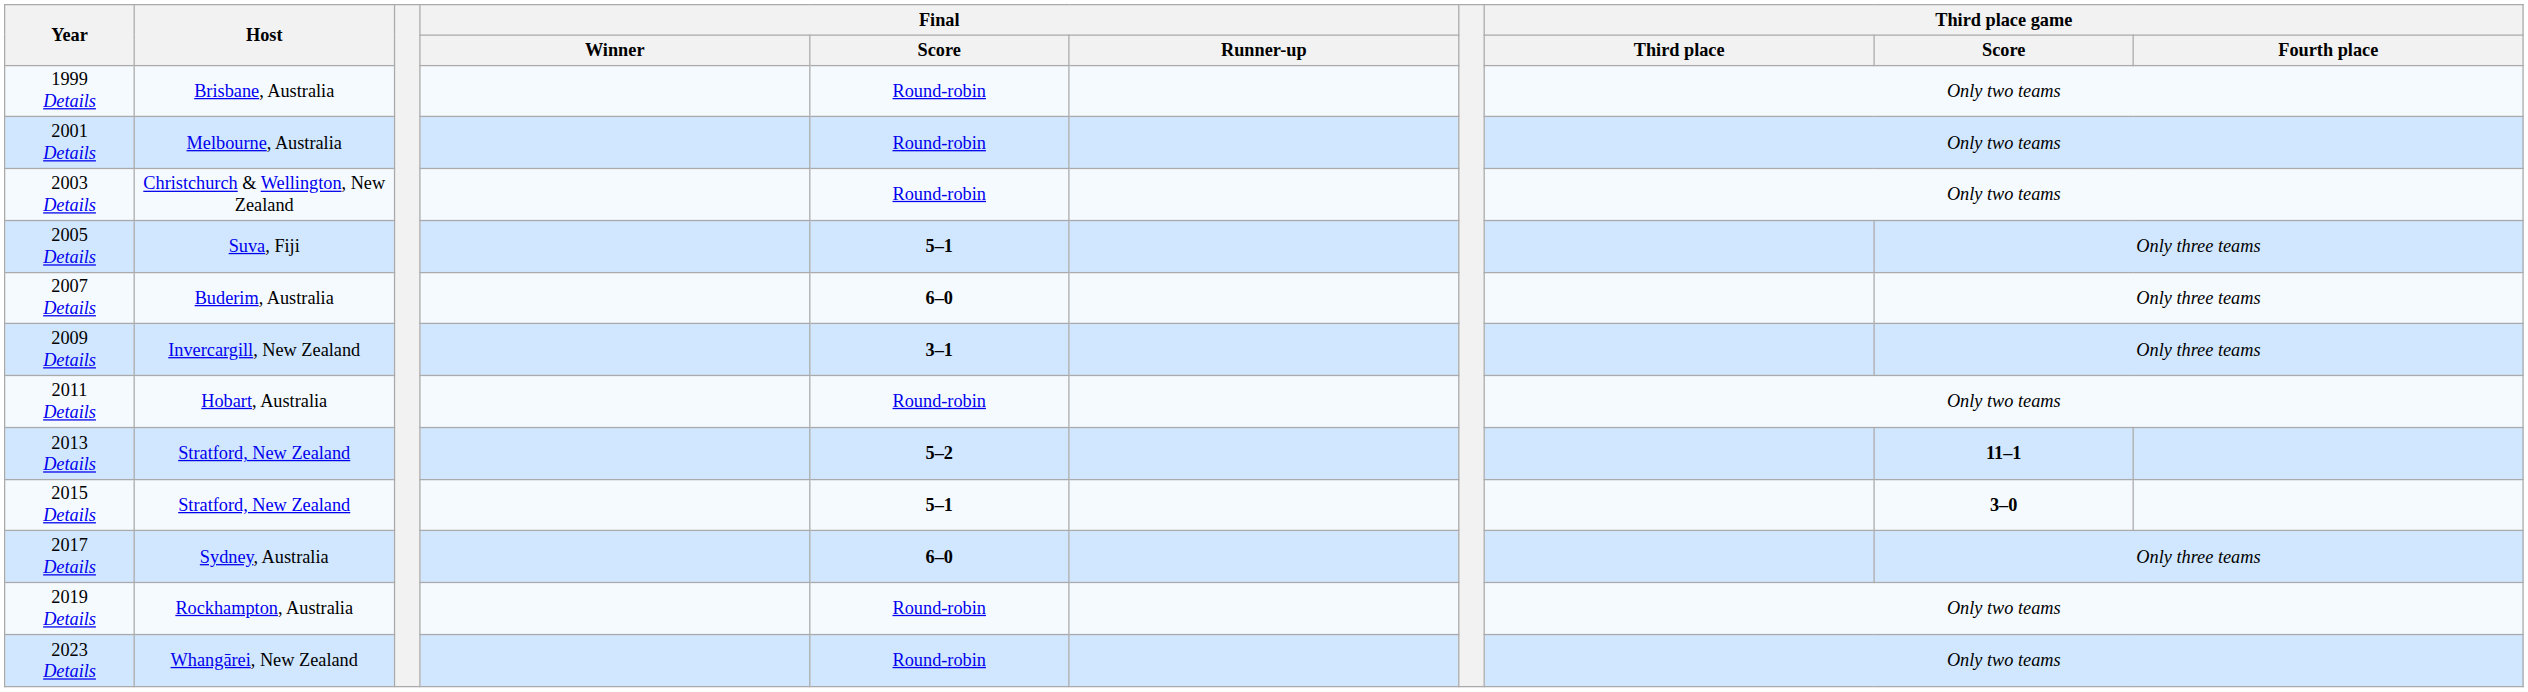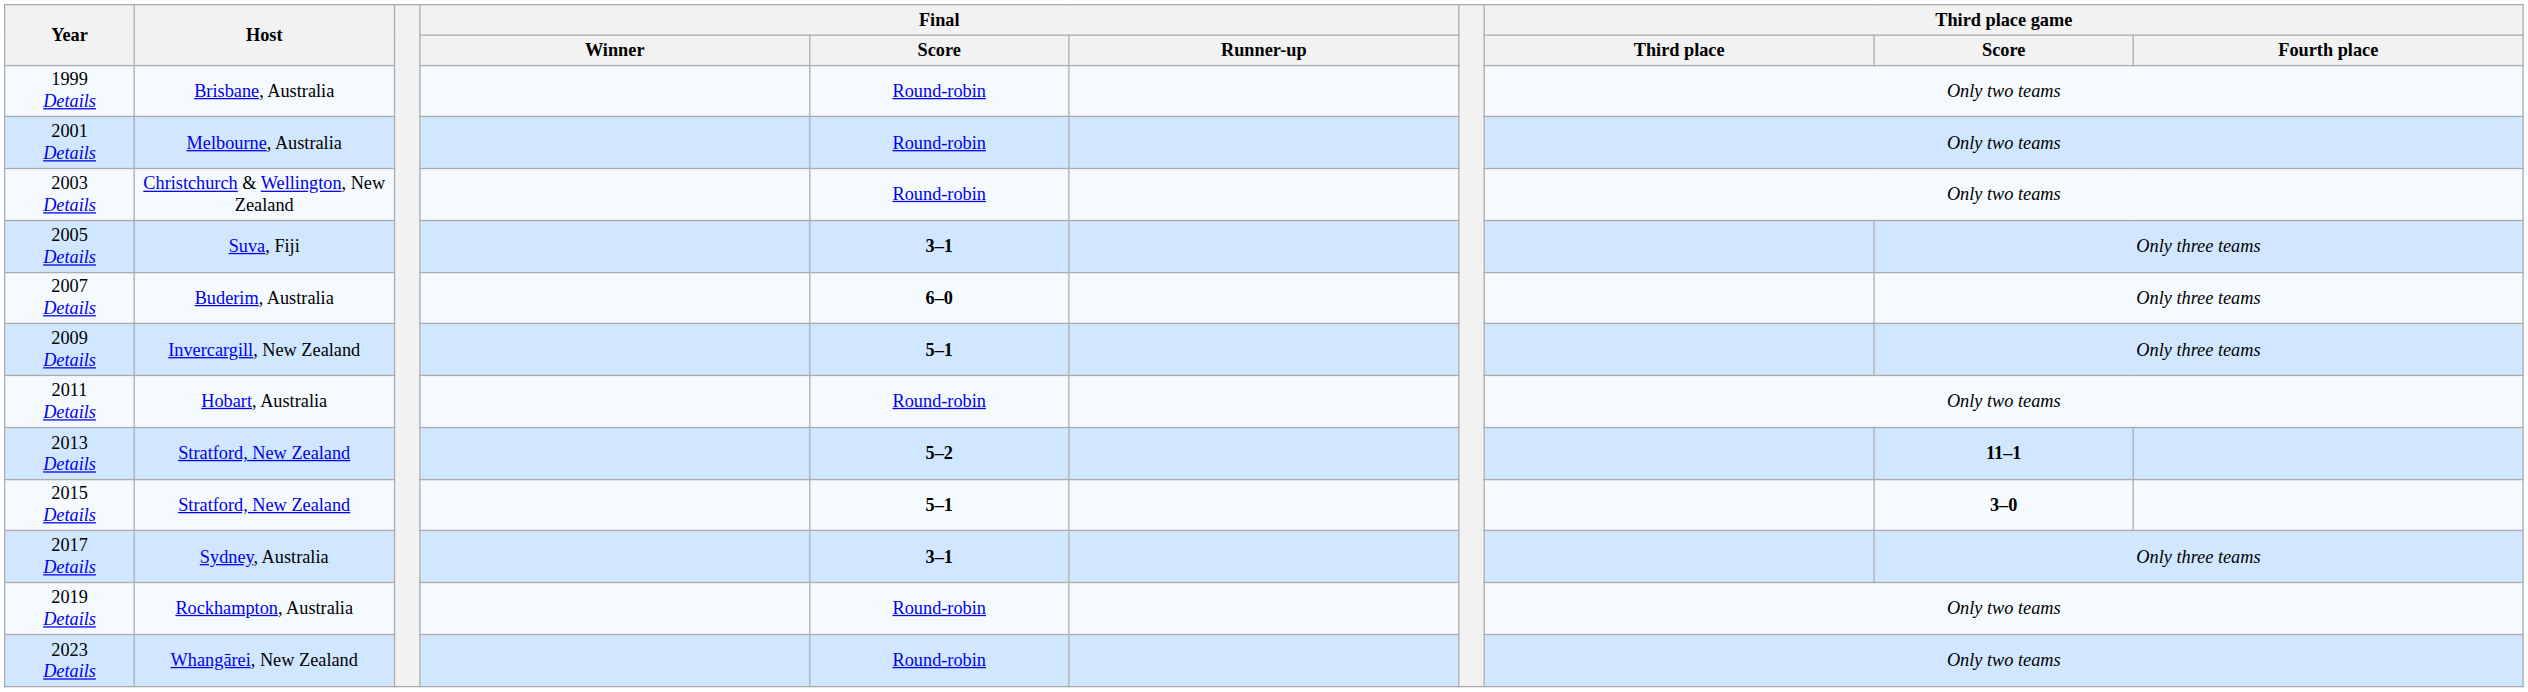2005 Details | Final / Score: 5–1 -> 3–1
2009 Details | Final / Score: 3–1 -> 5–1
2017 Details | Final / Score: 6–0 -> 3–1
